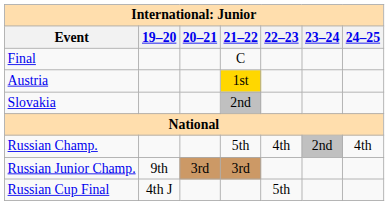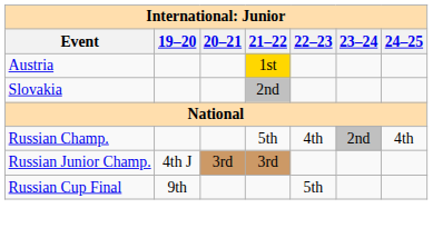- row: Final | C
Russian Junior Champ. | 19–20: 9th -> 4th J
Russian Cup Final | 19–20: 4th J -> 9th
